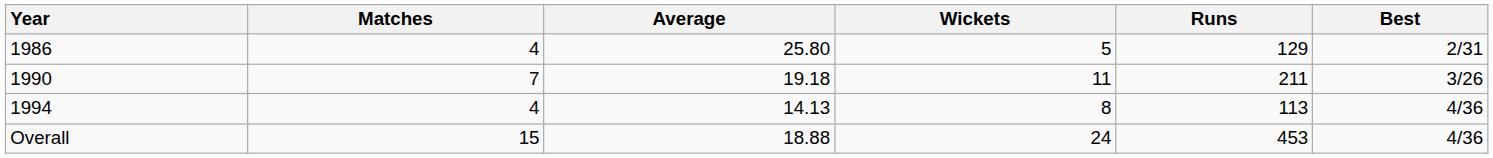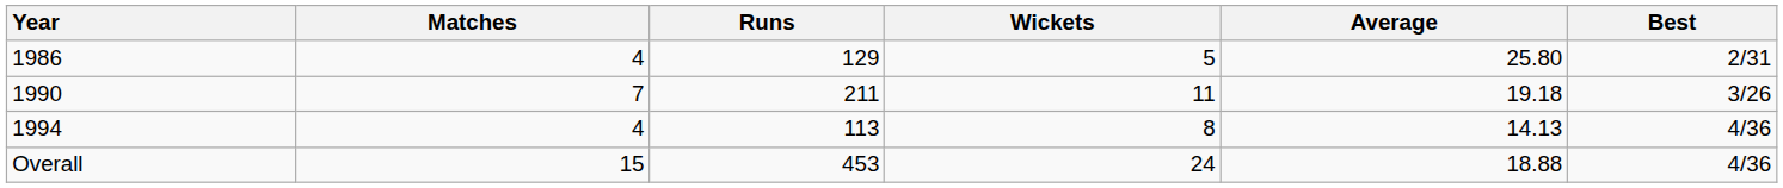columns swapped: Runs <-> Average
